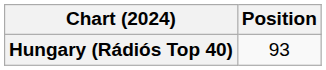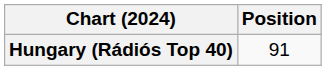Hungary (Rádiós Top 40) | Position: 93 -> 91
